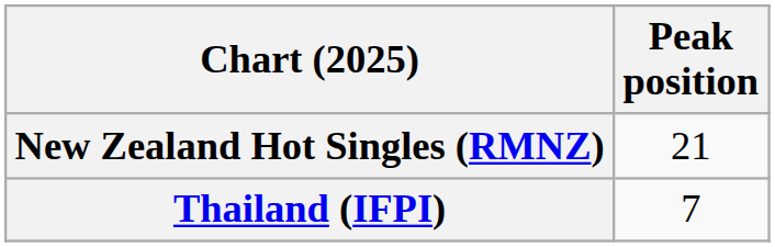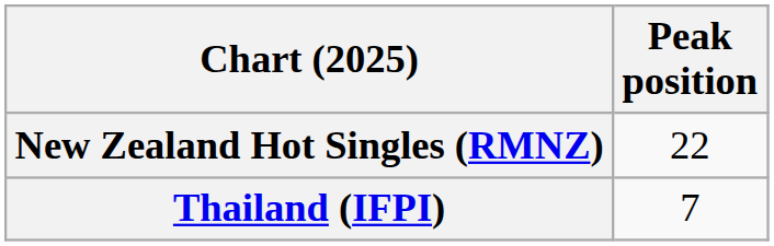New Zealand Hot Singles (RMNZ) | Peak position: 21 -> 22
